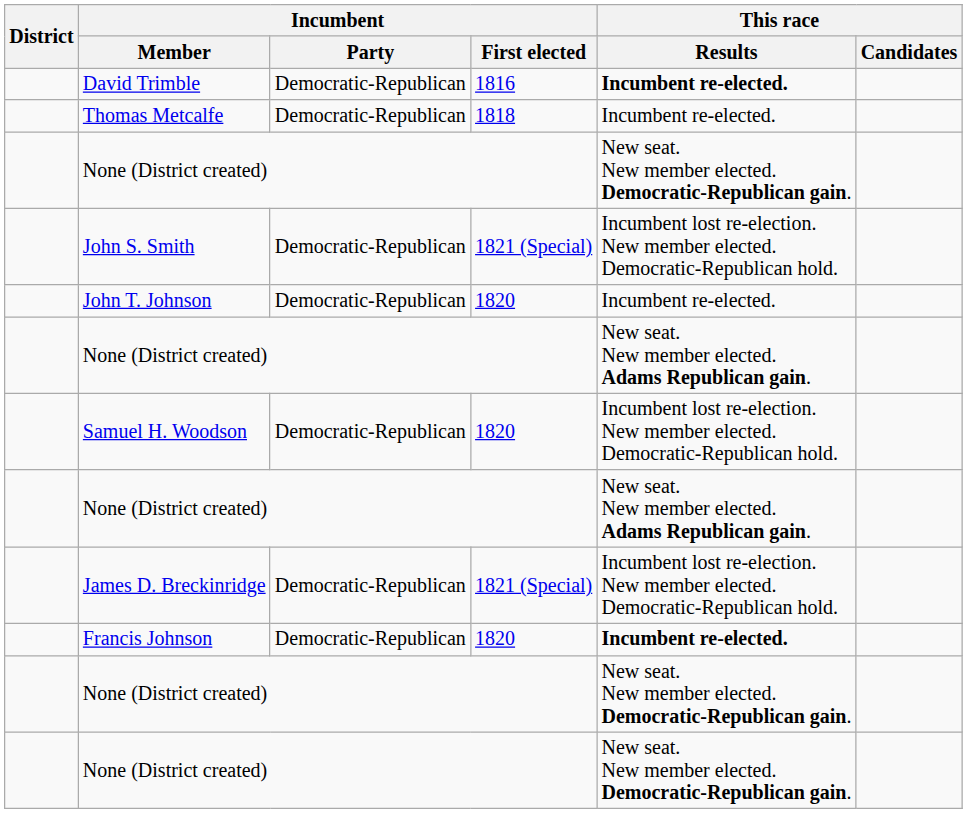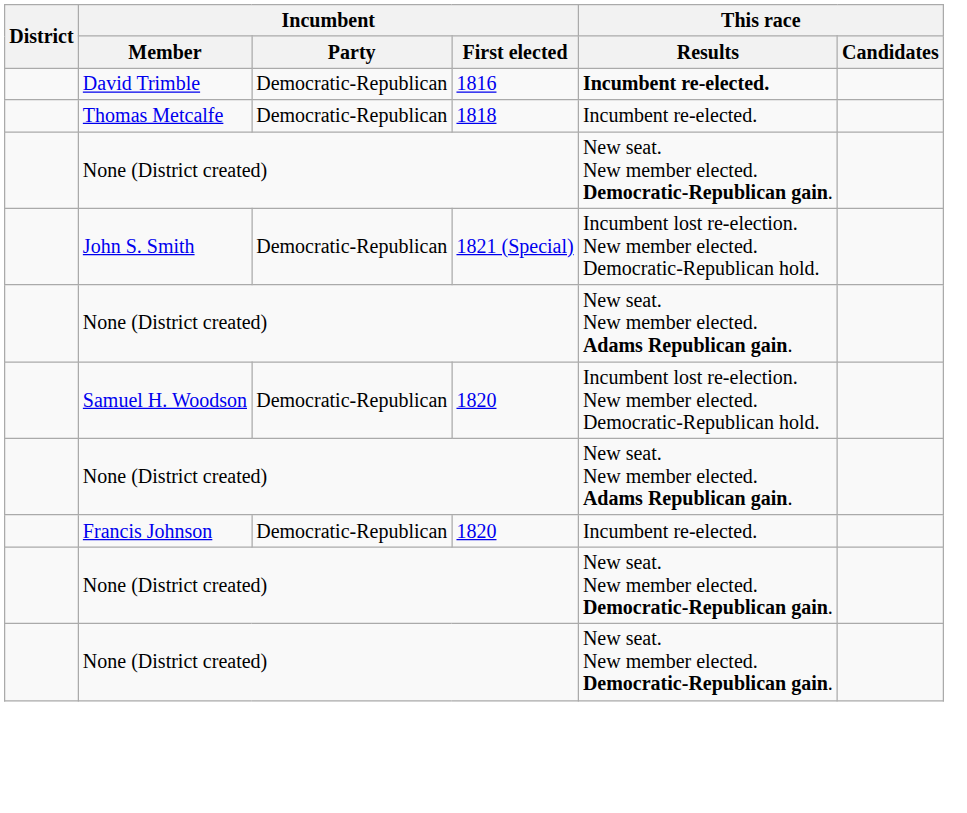- row: John T. Johnson | Democratic-Republican | 1820 | Incumbent re-elected.
- row: James D. Breckinridge | Democratic-Republican | 1821 (Special) | Incumbent lost re-election. New member elected. Democratic-Republican hold.
Francis Johnson | This race / Results: bold -> normal
